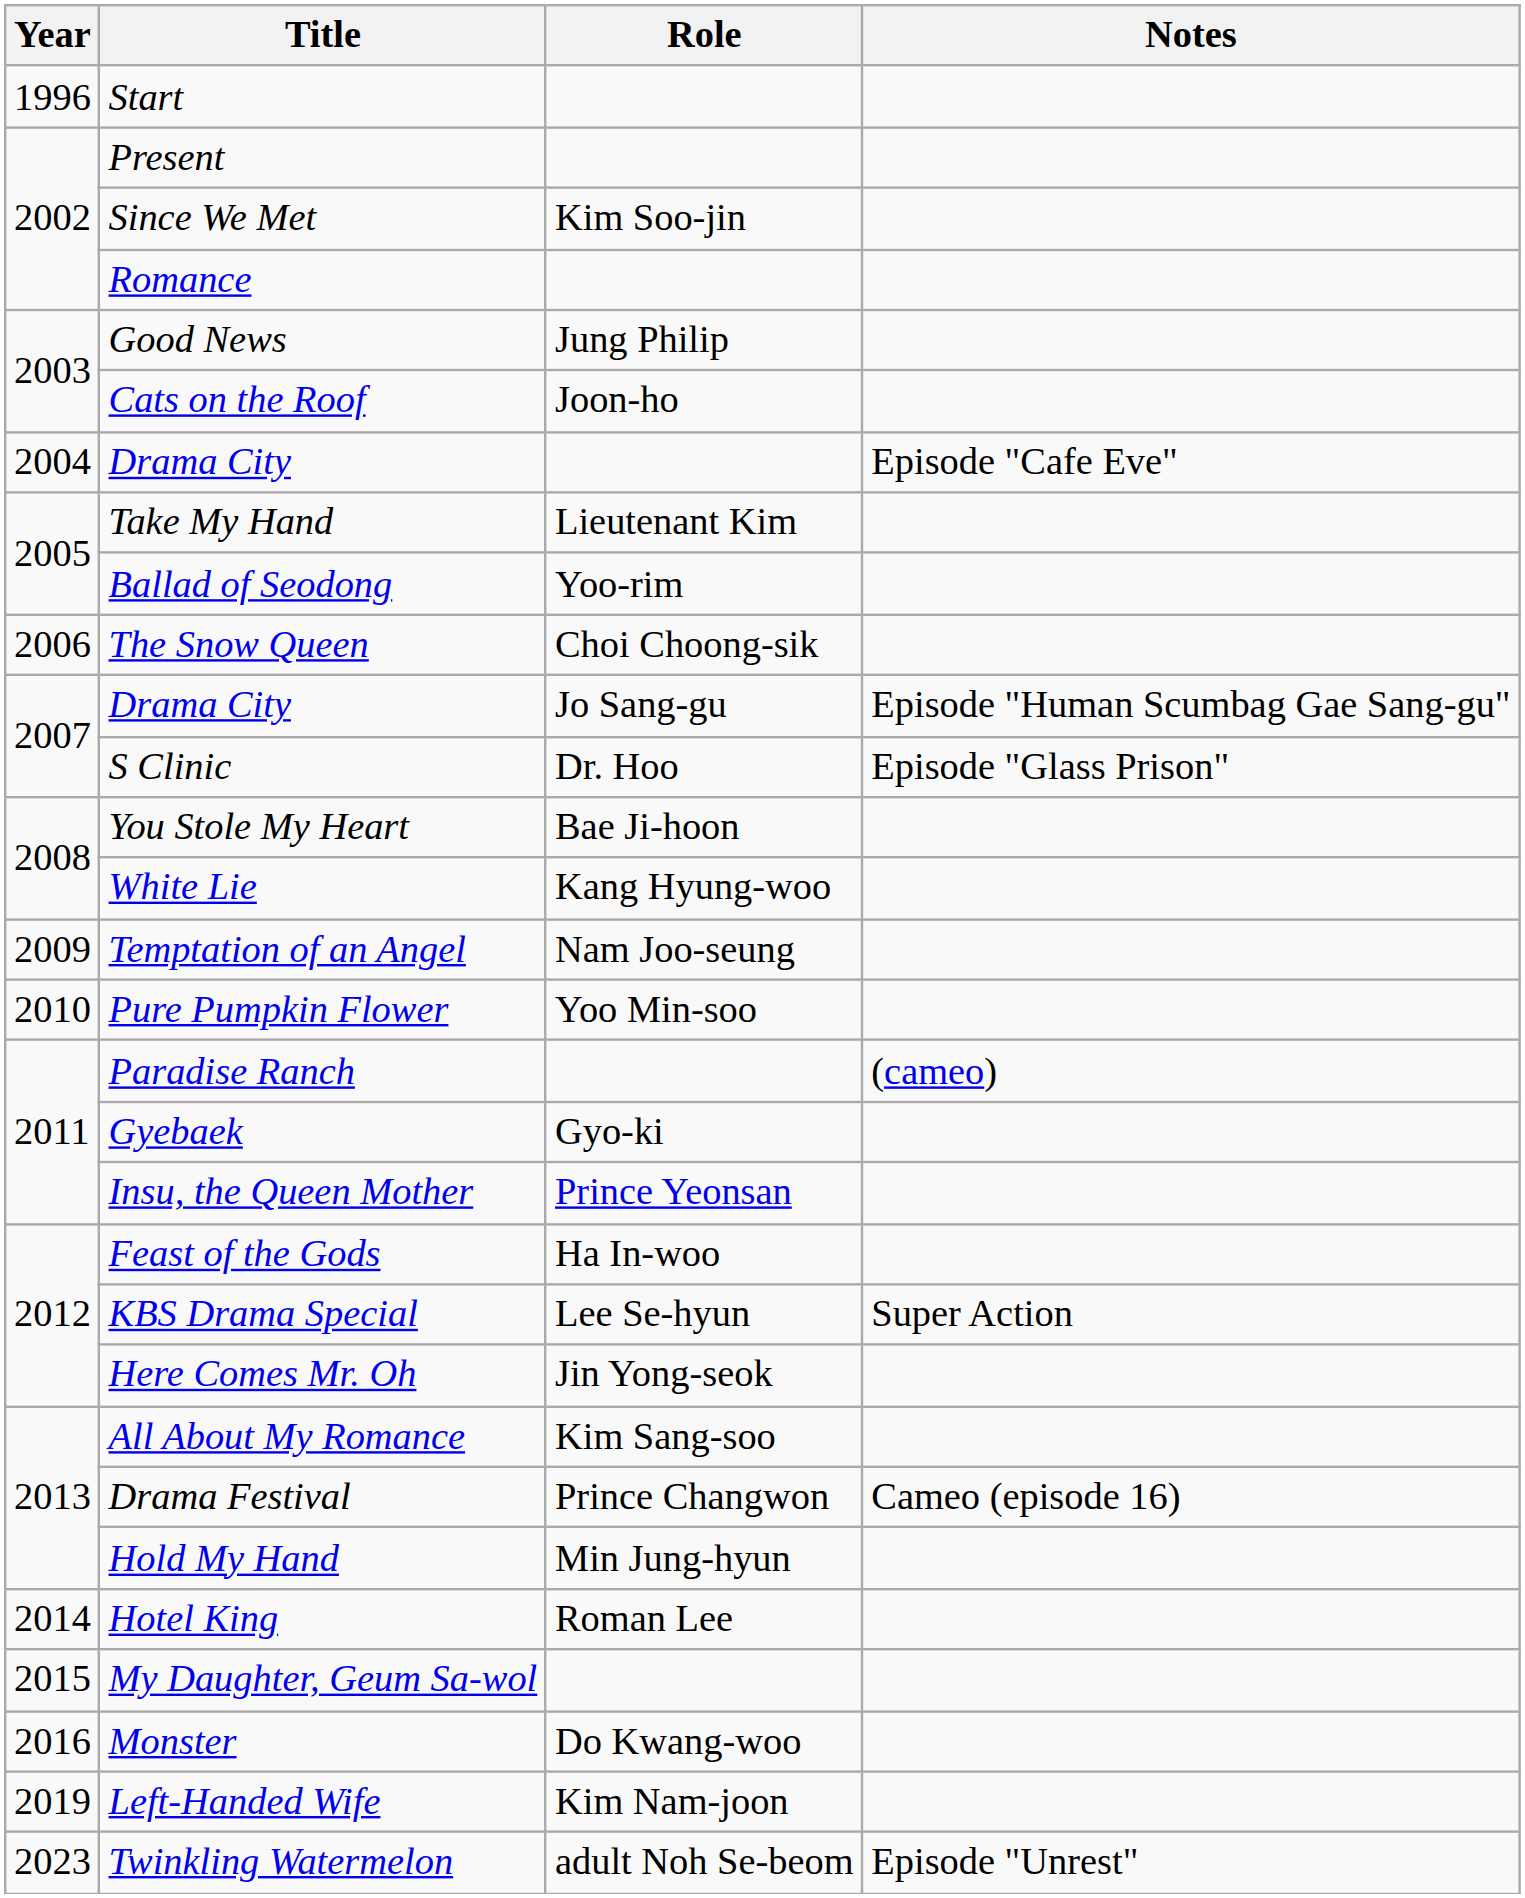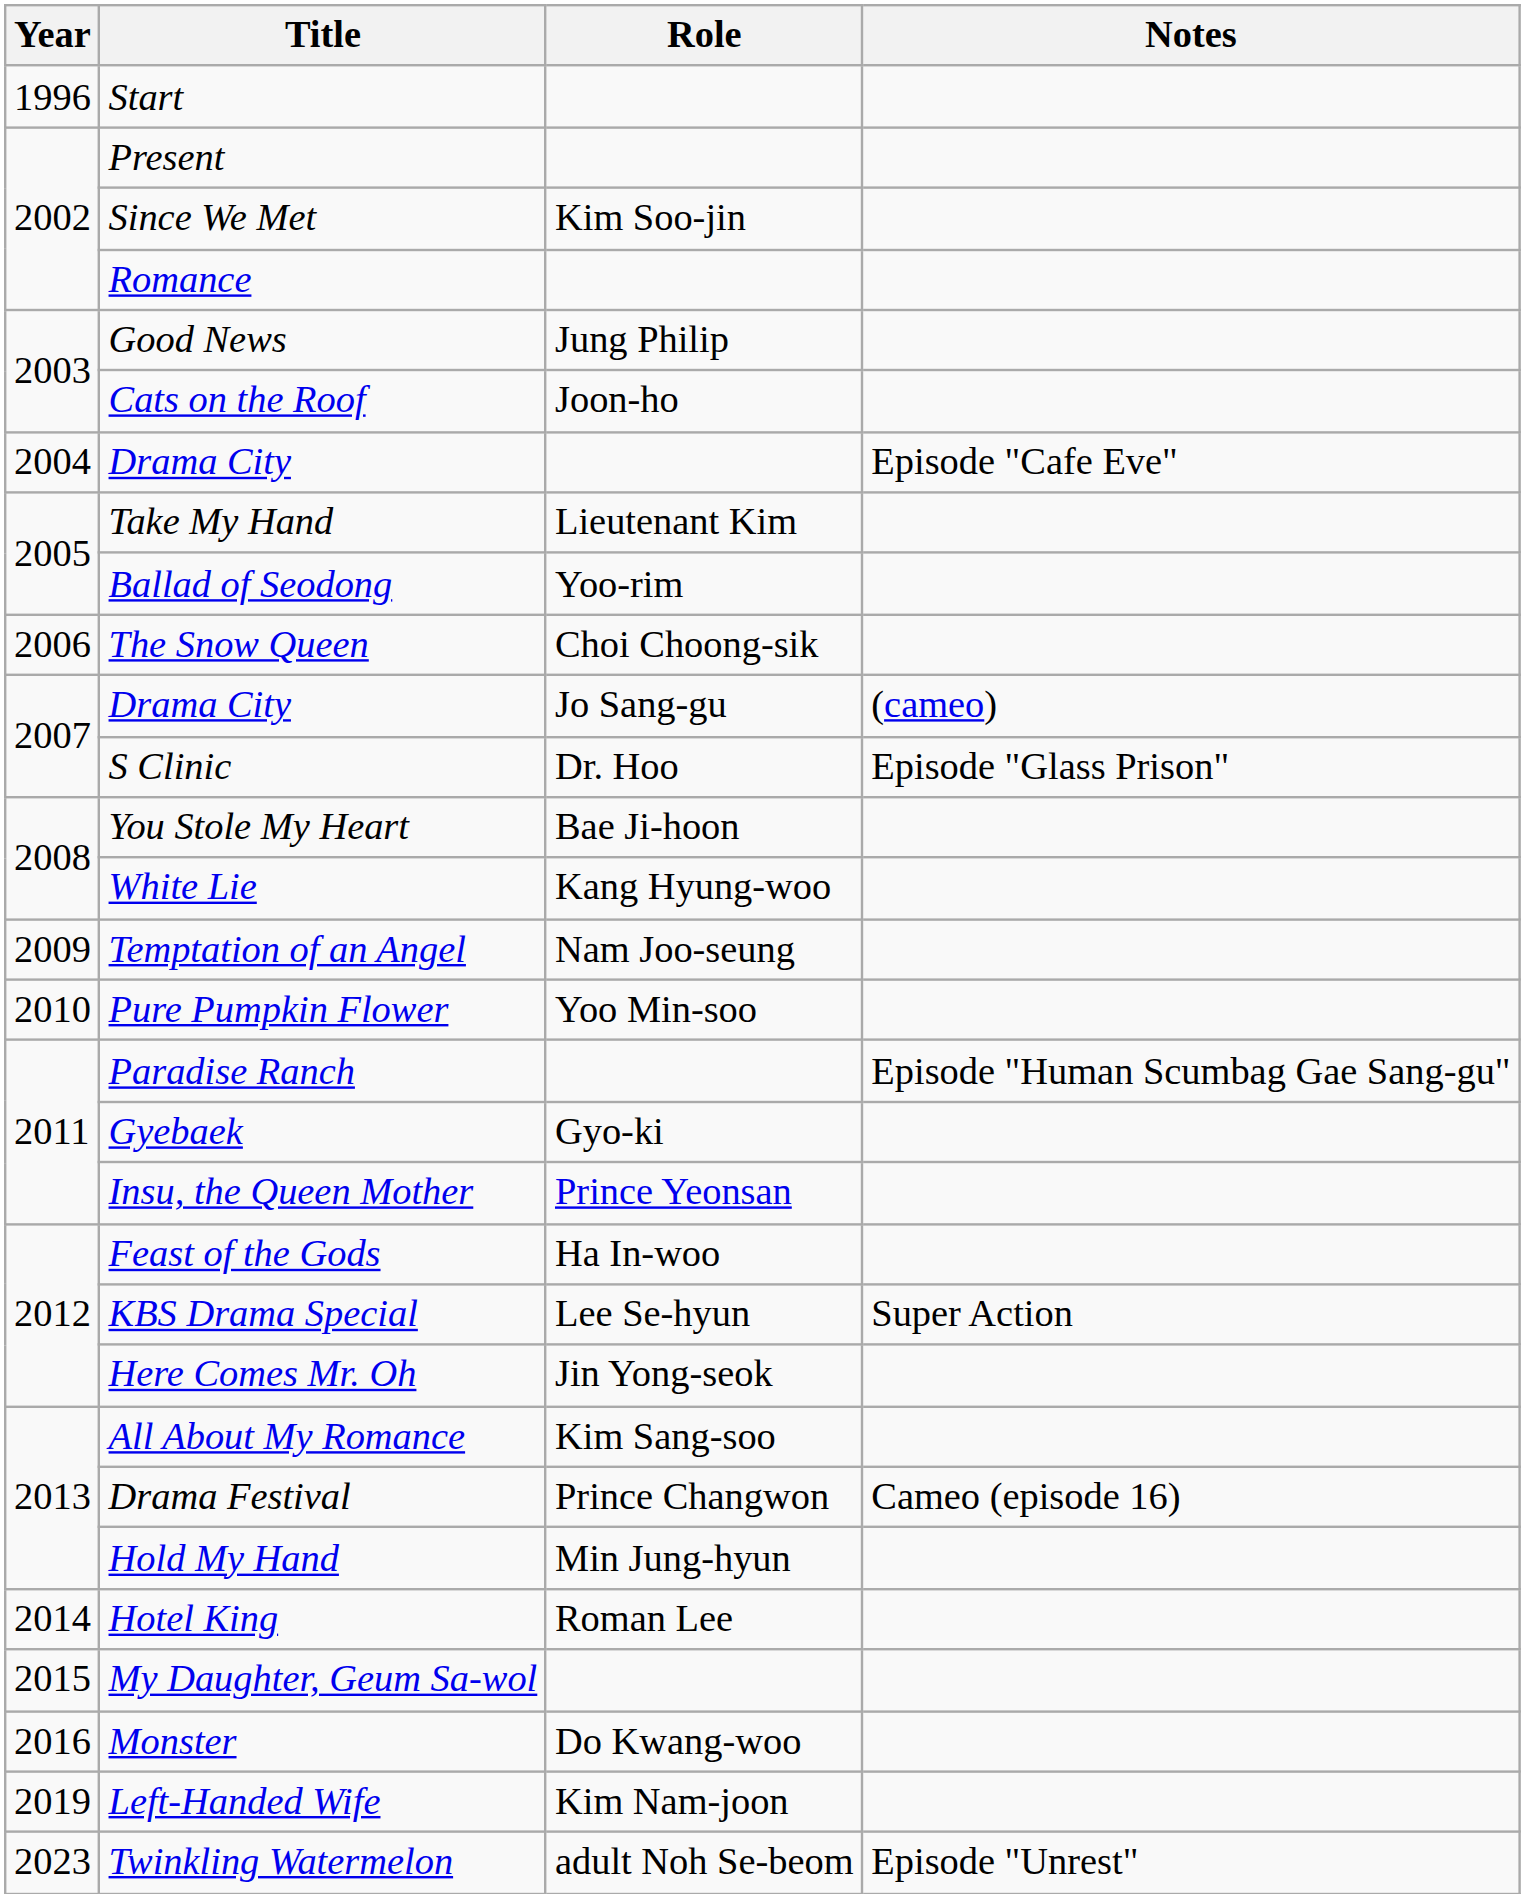Drama City / Jo Sang-gu | Notes: Episode "Human Scumbag Gae Sang-gu" -> (cameo)
Paradise Ranch | Notes: (cameo) -> Episode "Human Scumbag Gae Sang-gu"
